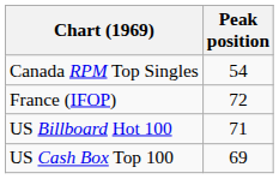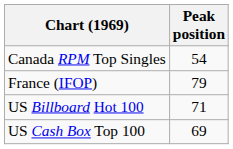France (IFOP) | Peak position: 72 -> 79
